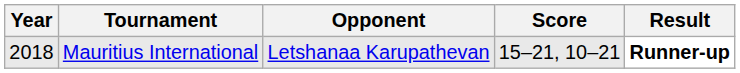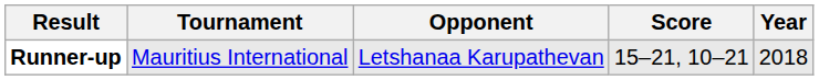columns swapped: Year <-> Result
